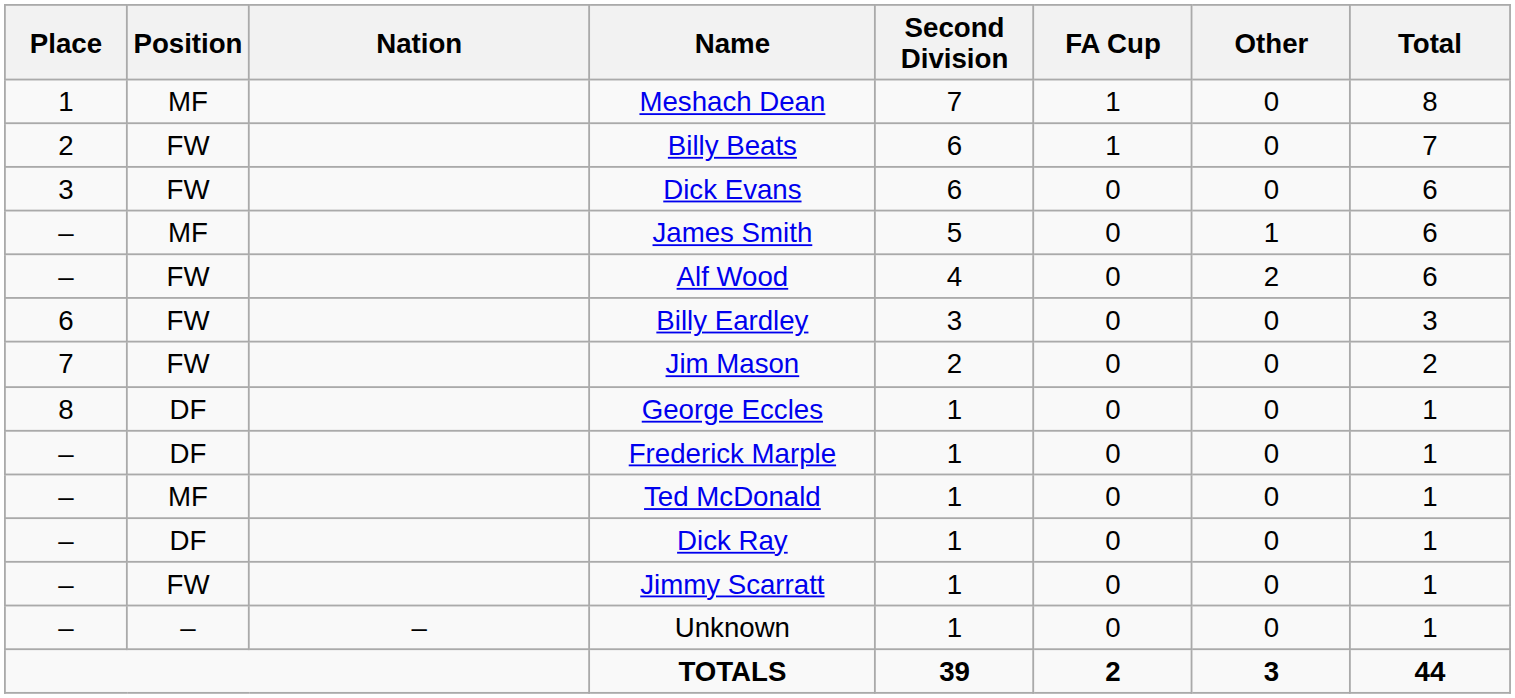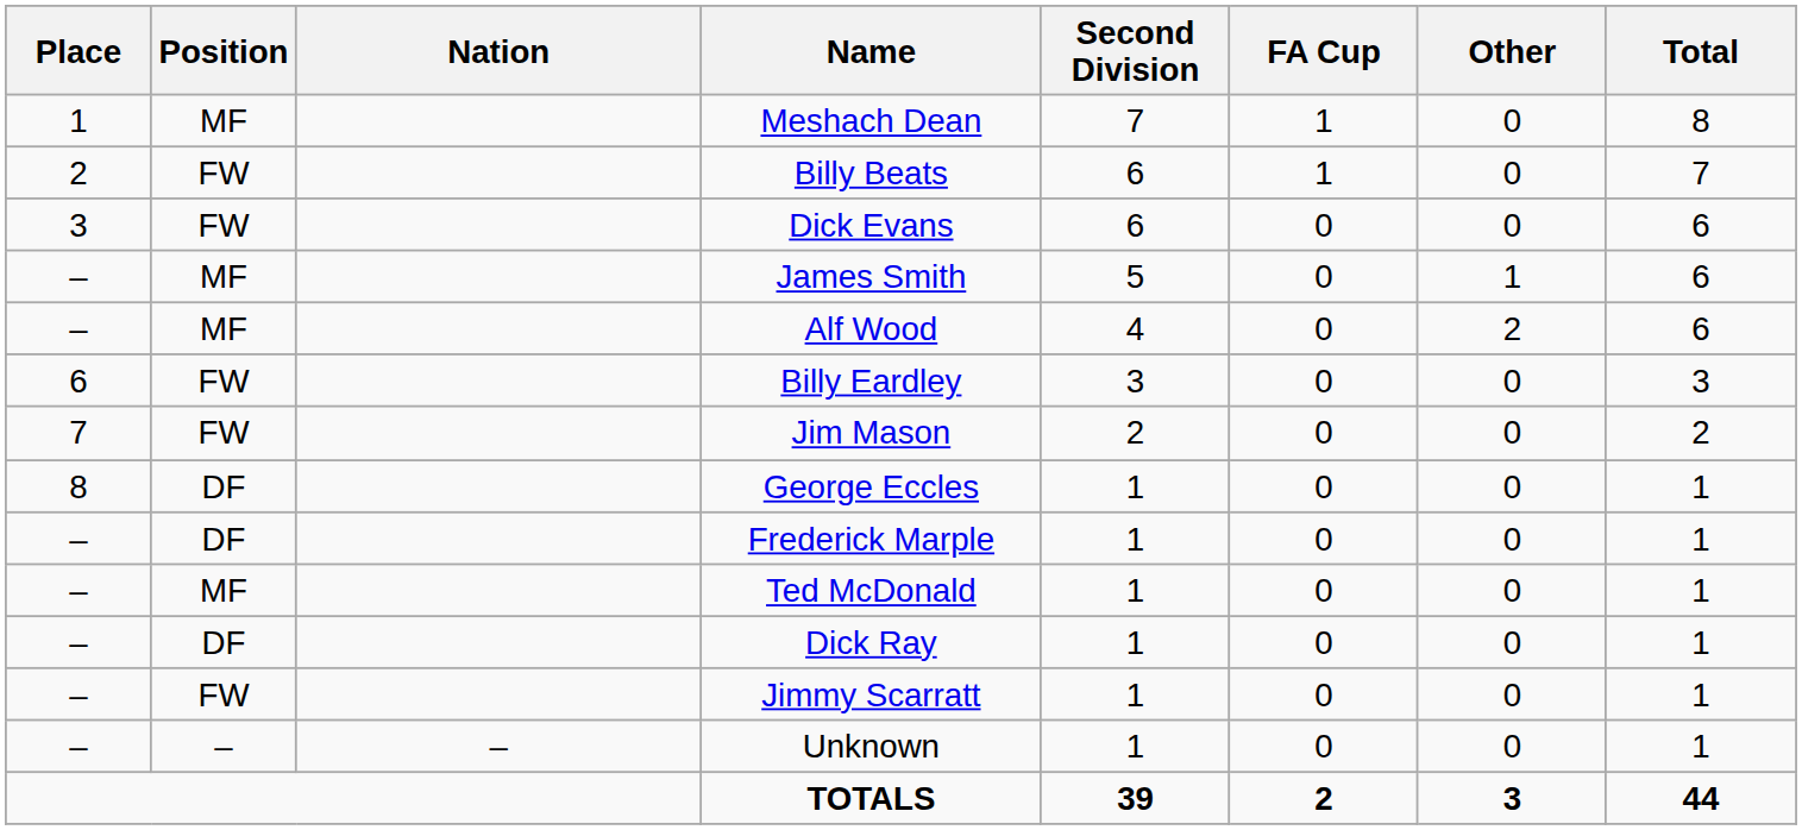Alf Wood | Position: FW -> MF
